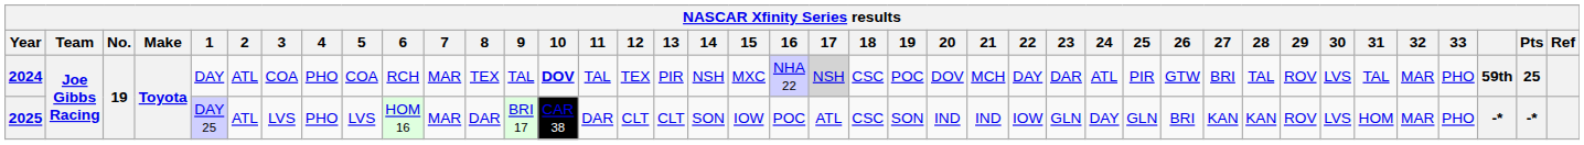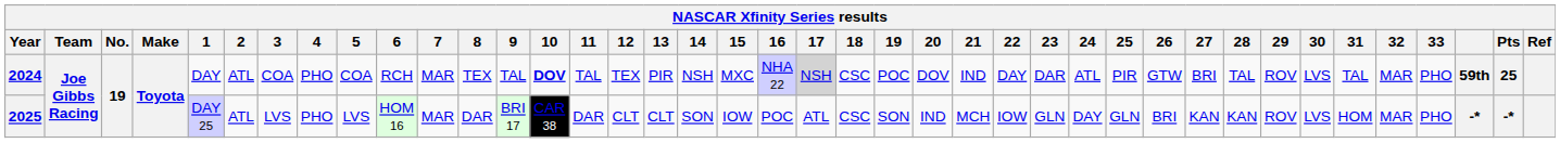2024 | 21: MCH -> IND
2025 | 21: IND -> MCH
